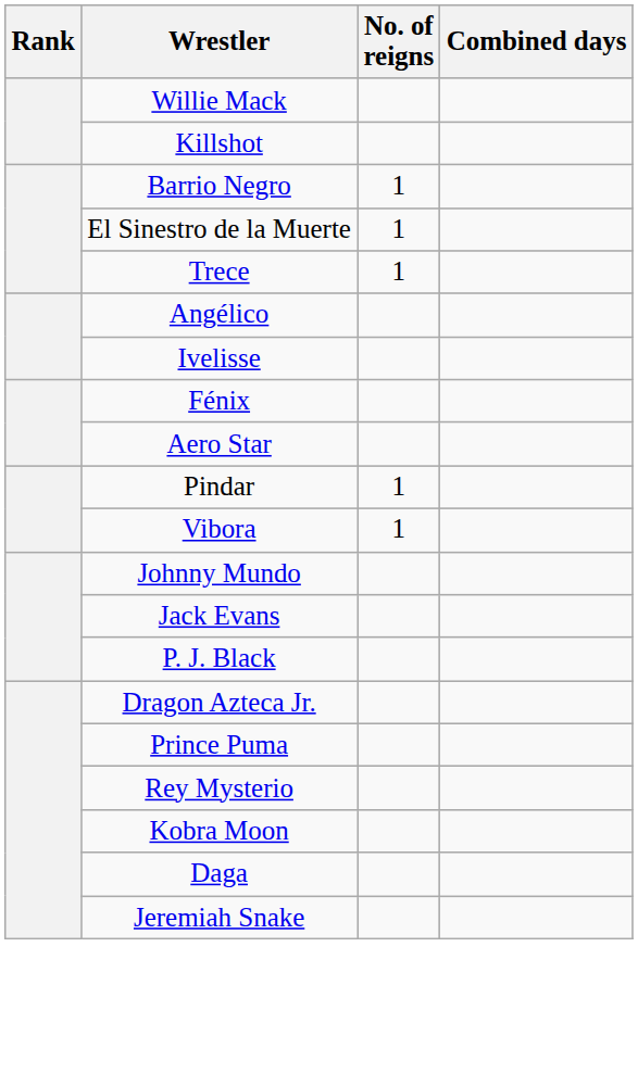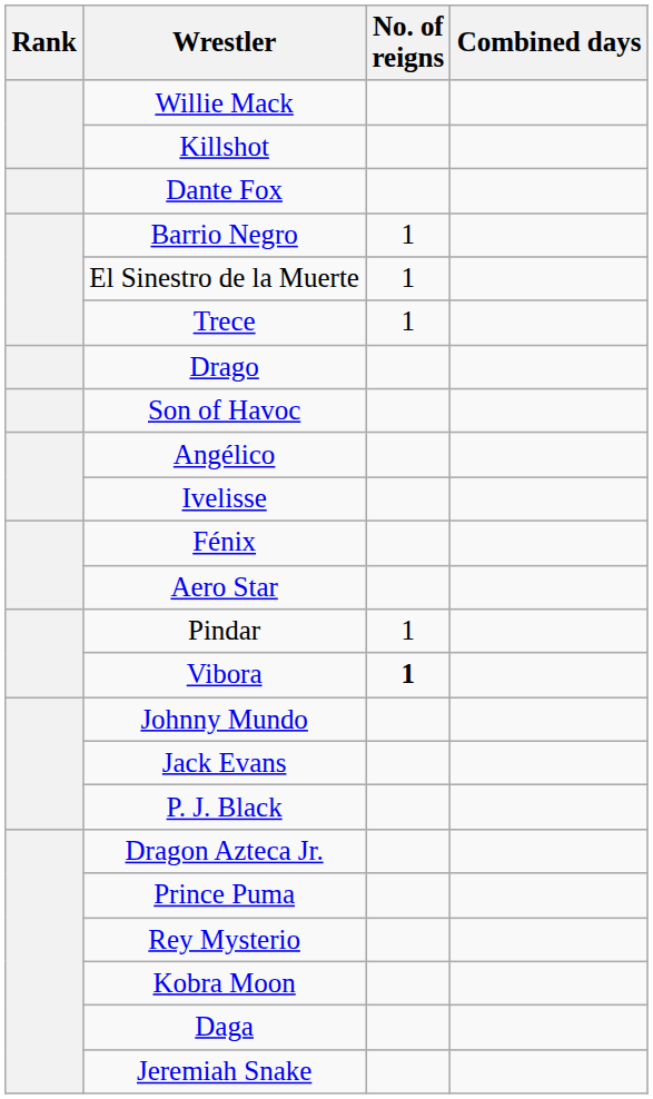+ row: Dante Fox
+ row: Drago
+ row: Son of Havoc
Vibora | No. of reigns: normal -> bold
